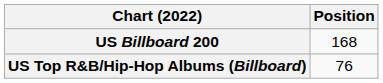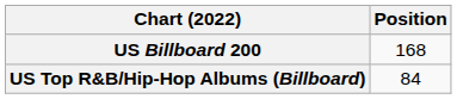US Top R&B/Hip-Hop Albums (Billboard) | Position: 76 -> 84
